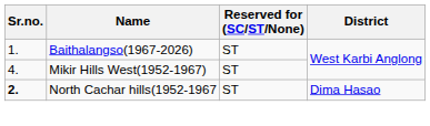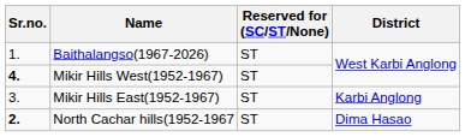Mikir Hills West(1952-1967) | Sr.no.: normal -> bold
+ row: 3. | Mikir Hills East(1952-1967) | ST | Karbi Anglong
